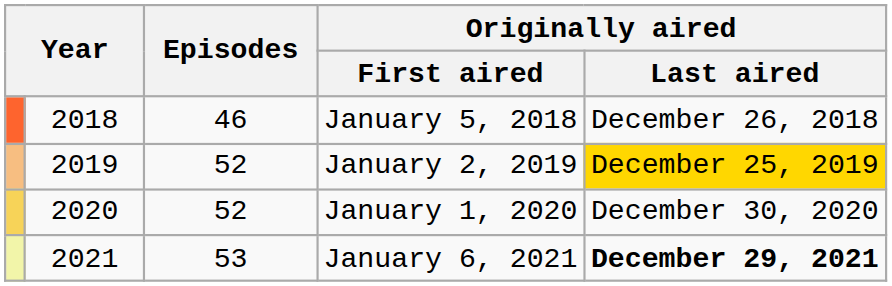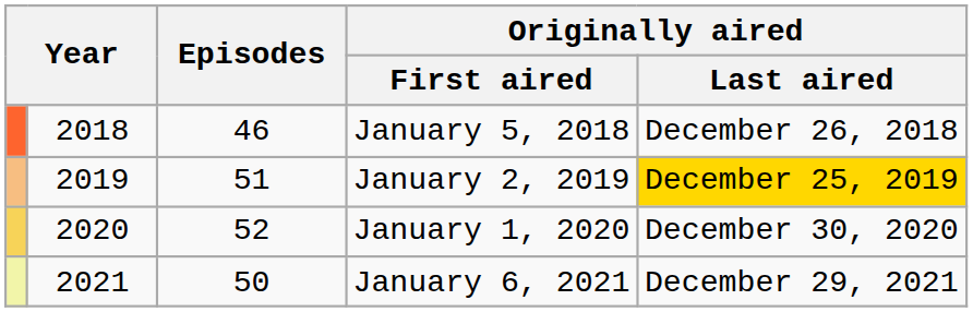January 2, 2019 | Episodes: 52 -> 51
January 6, 2021 | Episodes: 53 -> 50
January 6, 2021 | Originally aired / Last aired: bold -> normal
